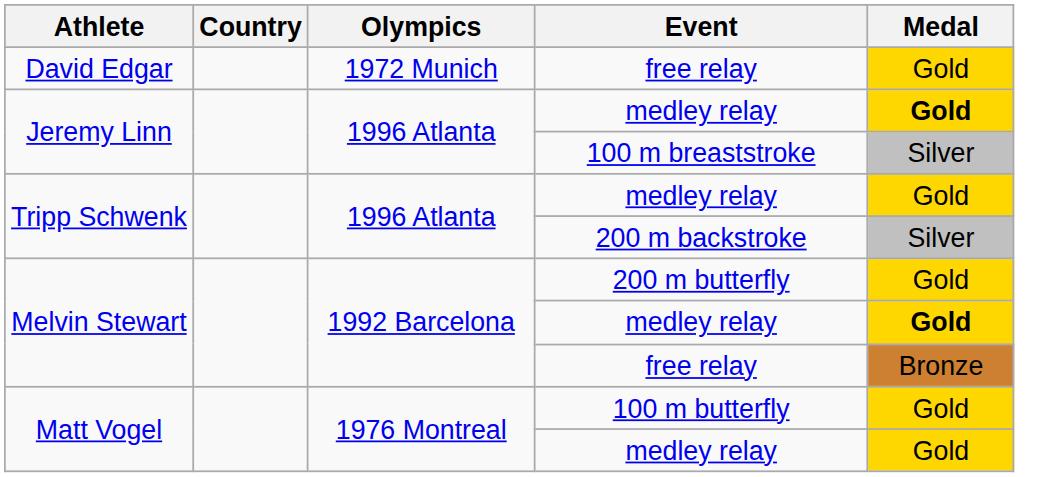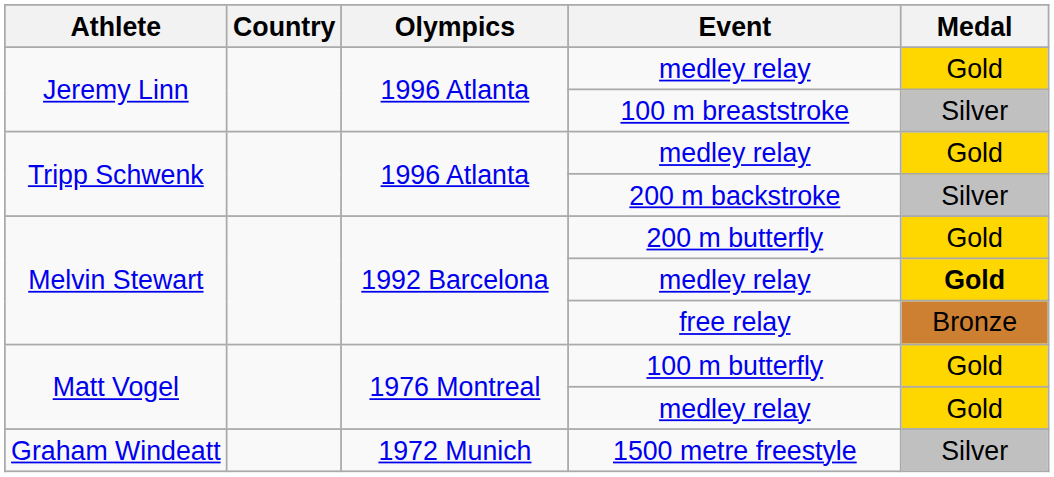- row: David Edgar | 1972 Munich | free relay | Gold
Jeremy Linn / medley relay | Medal: bold -> normal
+ row: Graham Windeatt | 1972 Munich | 1500 metre freestyle | Silver
